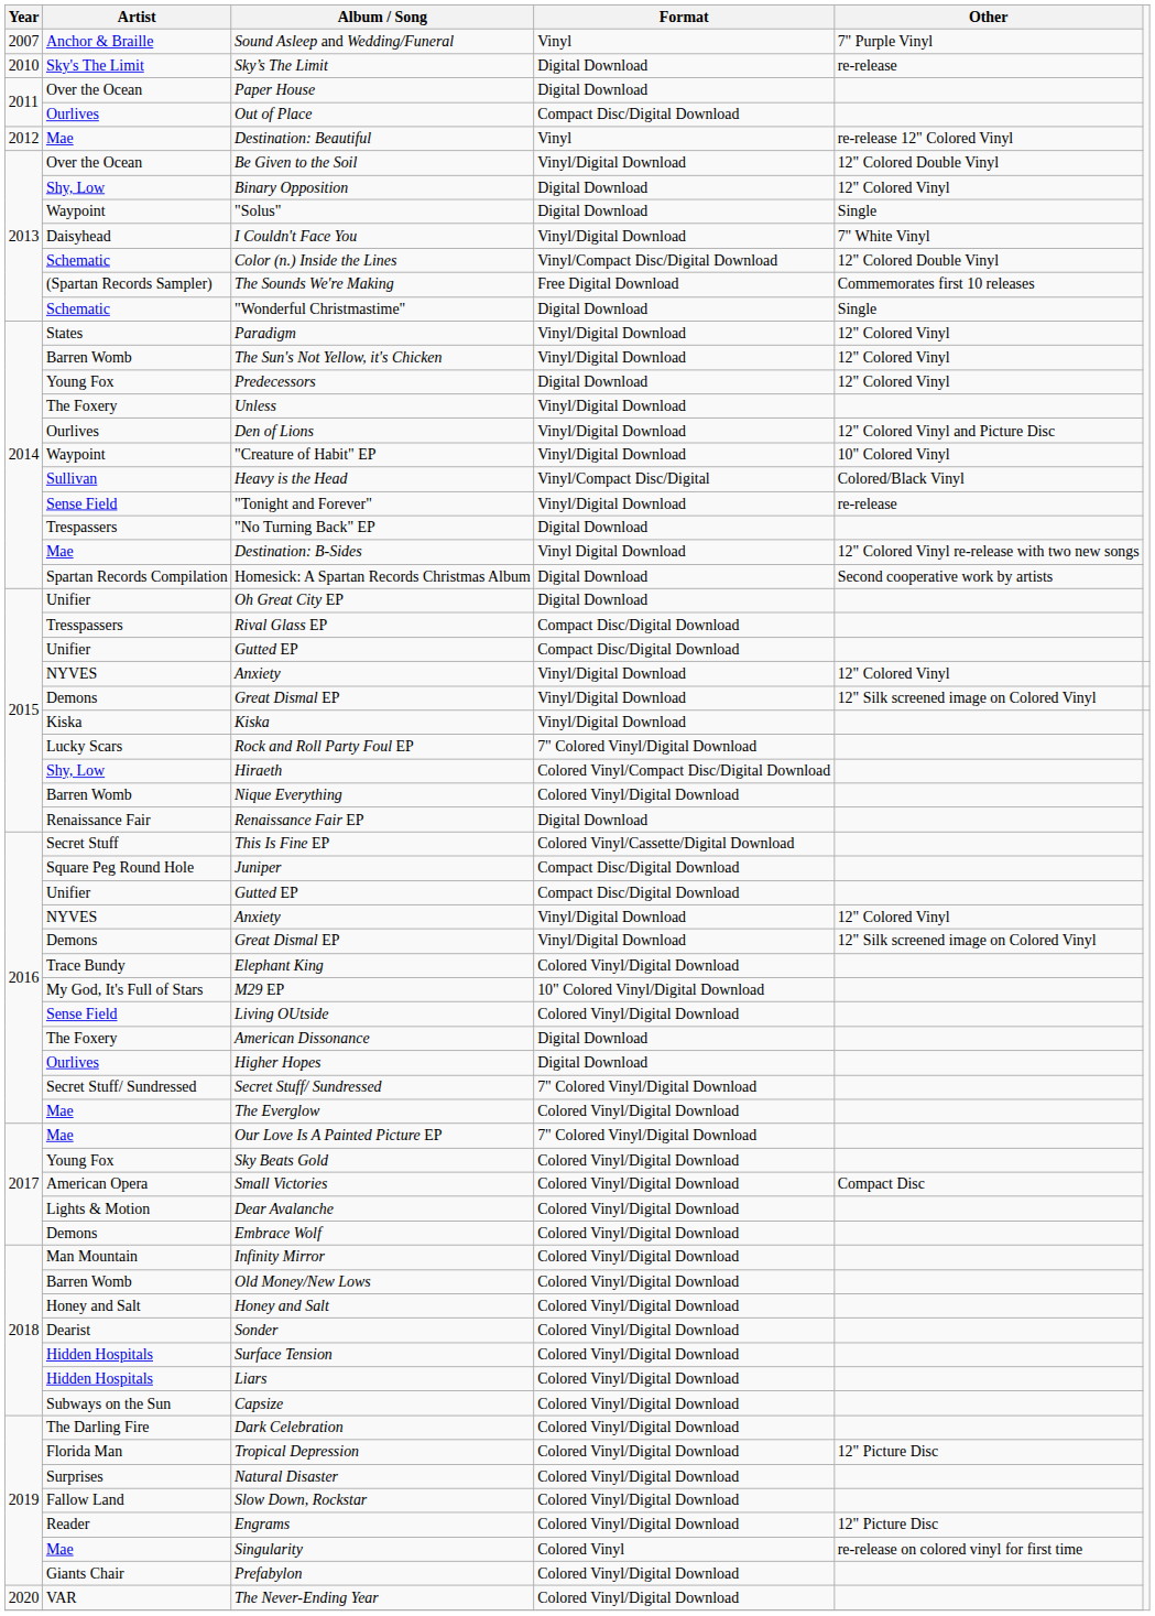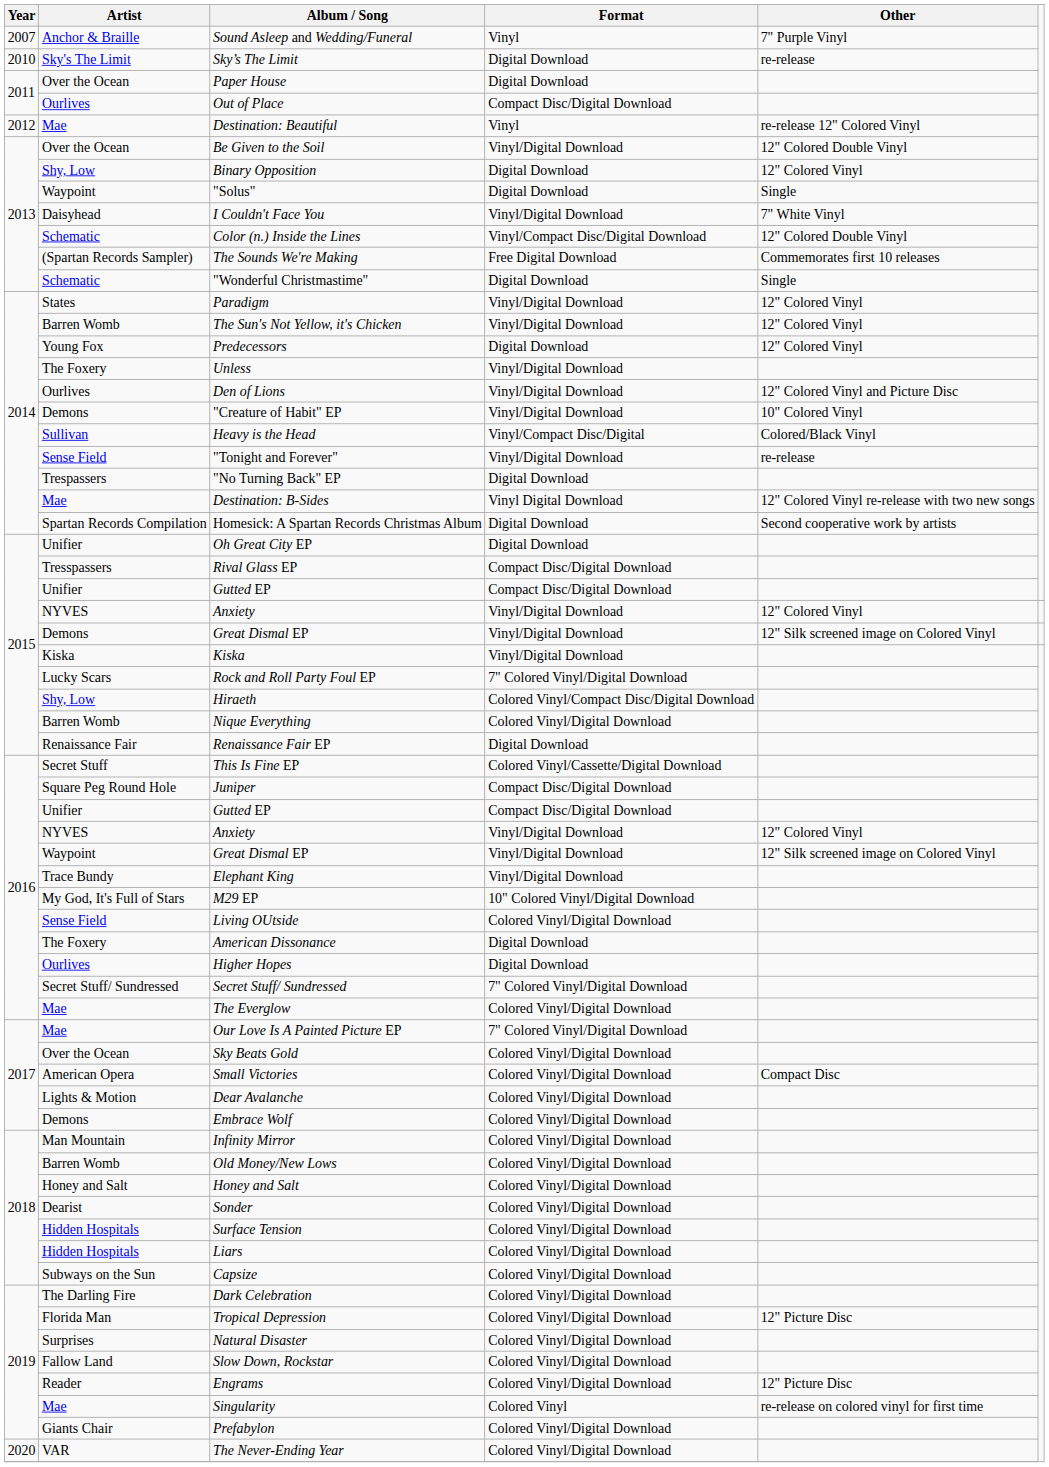"Creature of Habit" EP | Artist: Waypoint -> Demons
2016 / Great Dismal EP | Artist: Demons -> Waypoint
Elephant King | Format: Colored Vinyl/Digital Download -> Vinyl/Digital Download
Sky Beats Gold | Artist: Young Fox -> Over the Ocean
